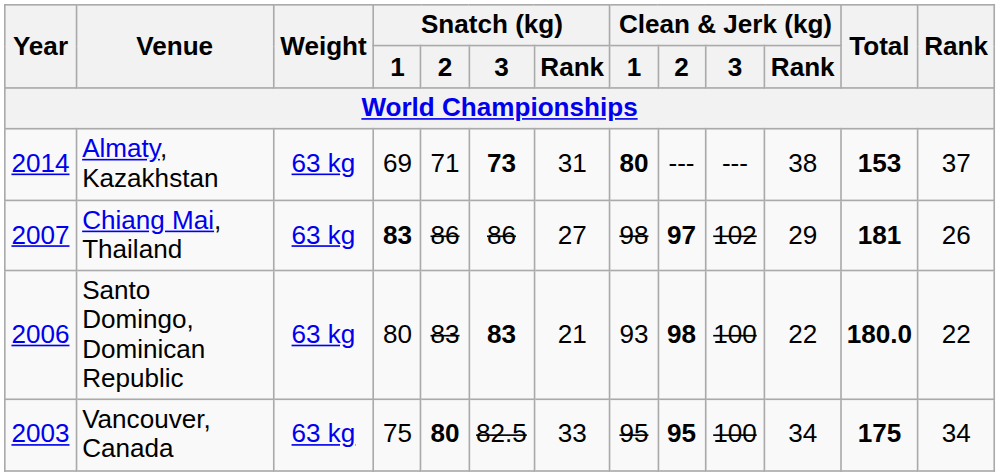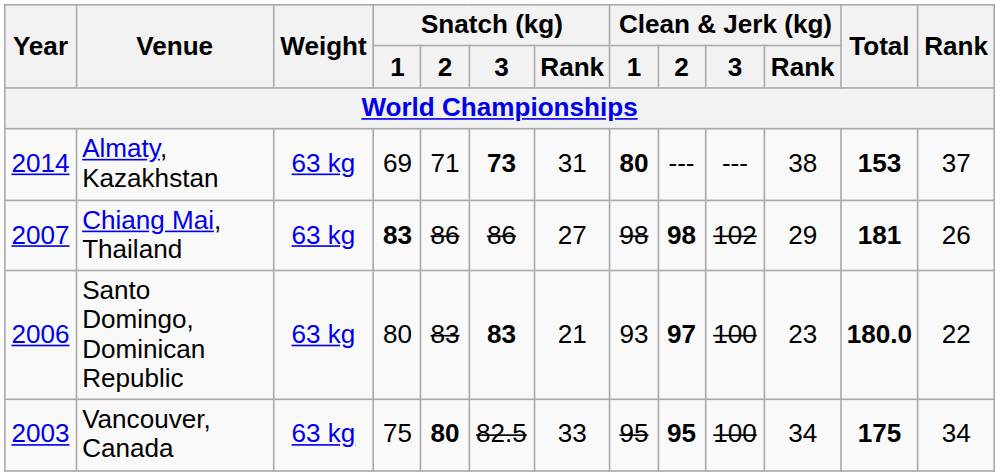Chiang Mai, Thailand | Clean & Jerk (kg) / 2: 97 -> 98
Santo Domingo, Dominican Republic | Clean & Jerk (kg) / 2: 98 -> 97
Santo Domingo, Dominican Republic | Clean & Jerk (kg) / Rank: 22 -> 23
